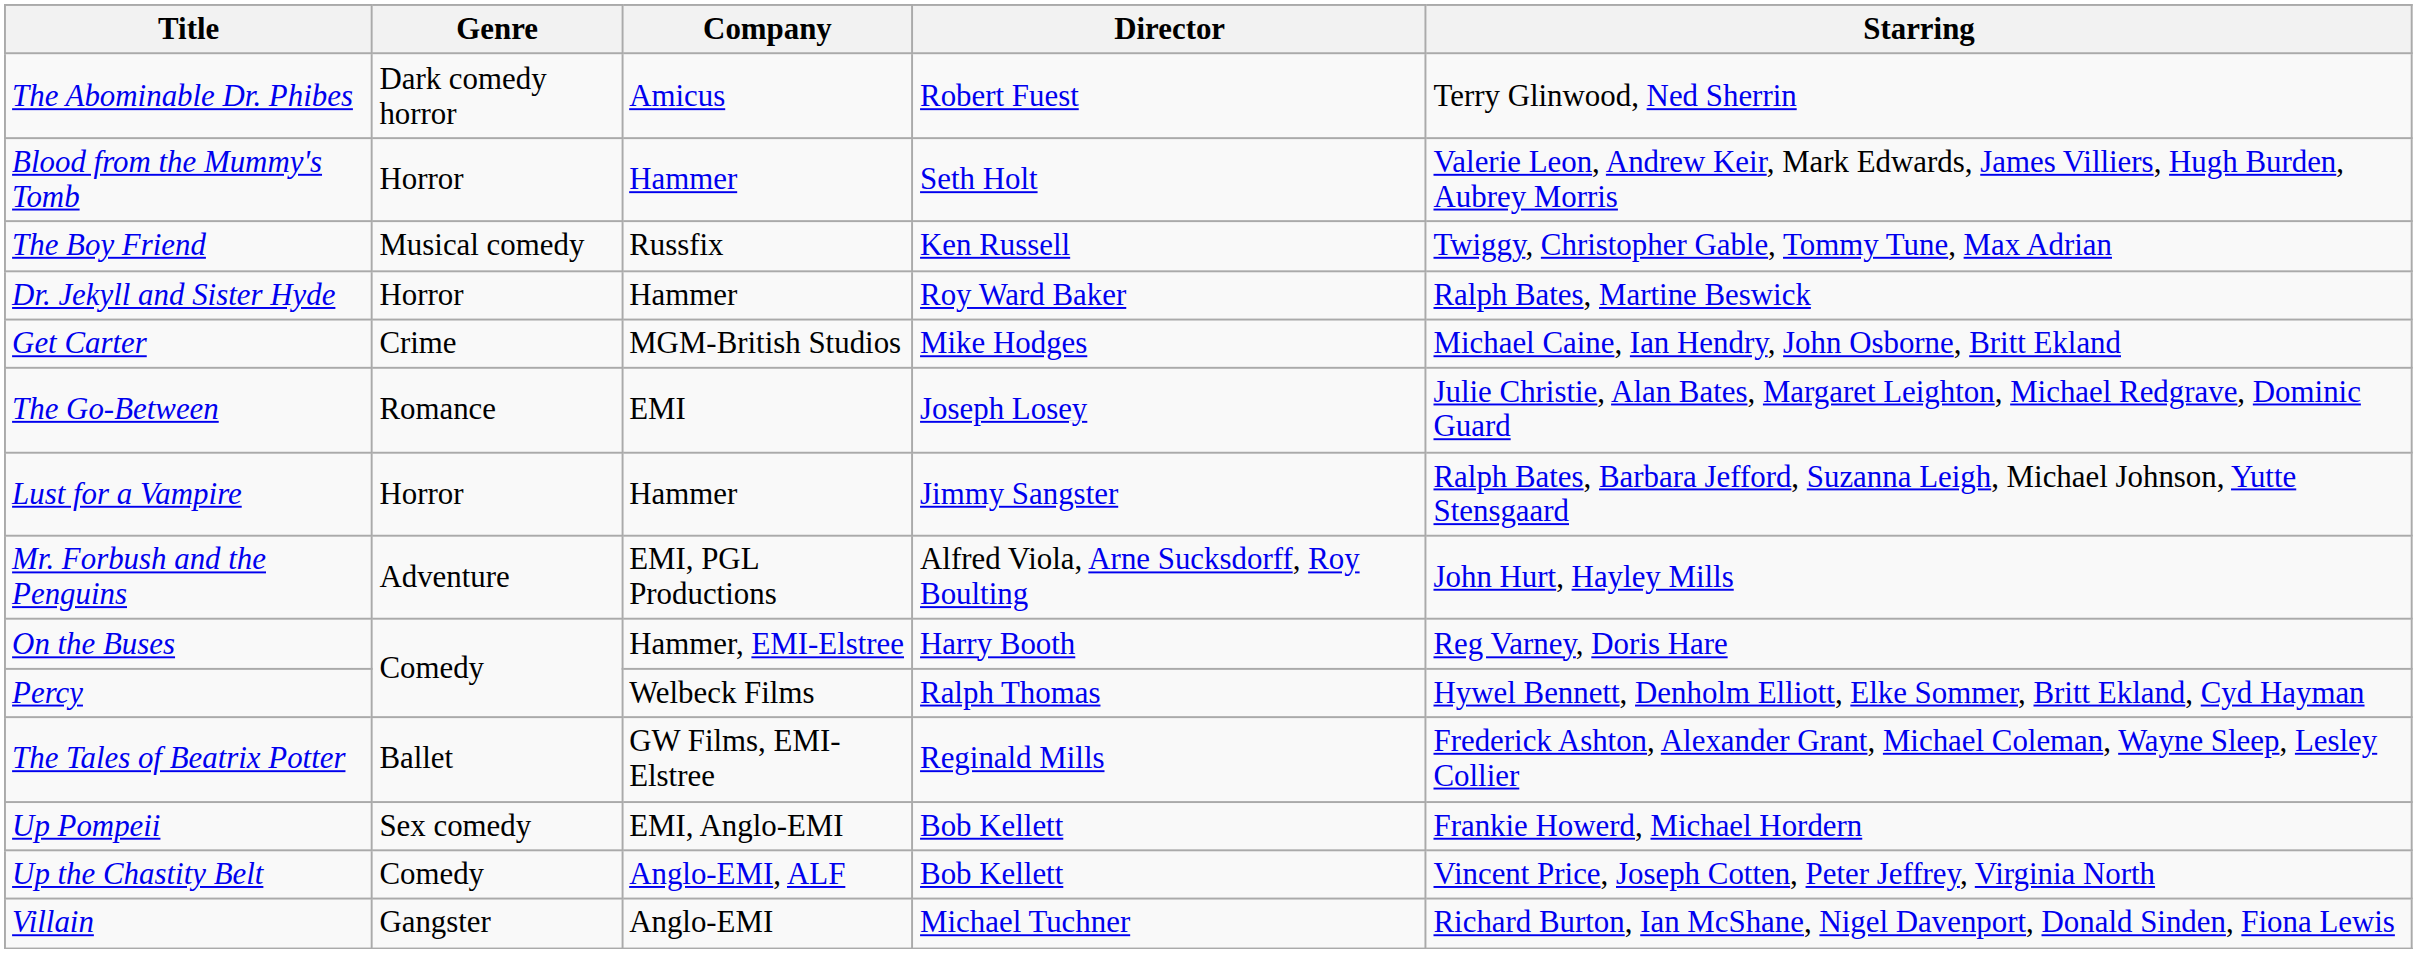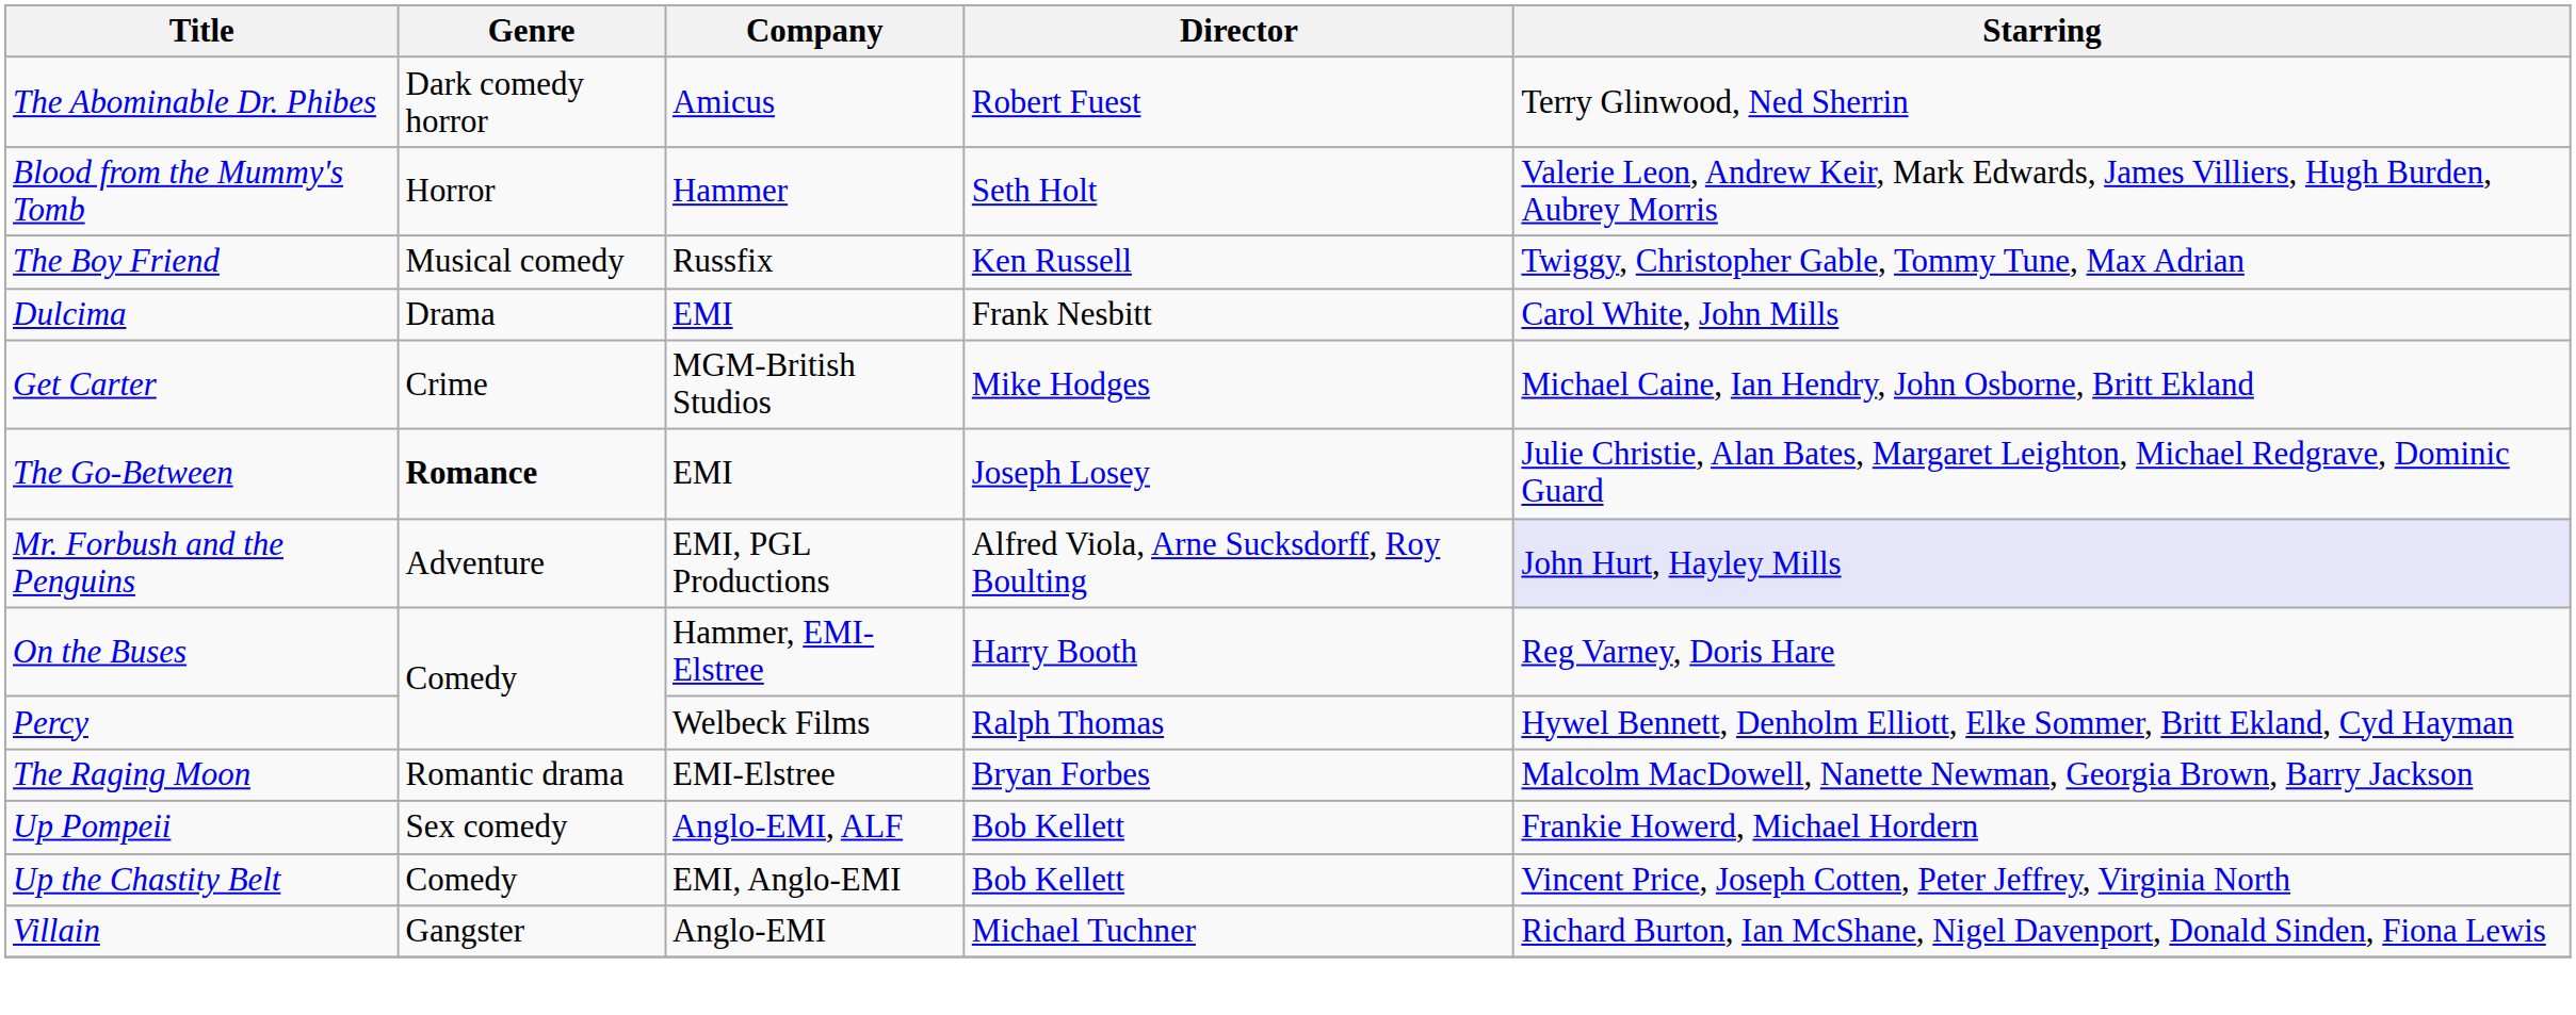- row: Dr. Jekyll and Sister Hyde | Horror | Hammer | Roy Ward Baker | Ralph Bates, Martine Beswick
+ row: Dulcima | Drama | EMI | Frank Nesbitt | Carol White, John Mills
The Go-Between | Genre: normal -> bold
- row: Lust for a Vampire | Horror | Hammer | Jimmy Sangster | Ralph Bates, Barbara Jefford, Suzanna Leigh, Michael Johnson, Yutte Stensgaard
Mr. Forbush and the Penguins | Starring: no background -> lavender background
+ row: The Raging Moon | Romantic drama | EMI-Elstree | Bryan Forbes | Malcolm MacDowell, Nanette Newman, Georgia Brown, Barry Jackson
- row: The Tales of Beatrix Potter | Ballet | GW Films, EMI-Elstree | Reginald Mills | Frederick Ashton, Alexander Grant, Michael Coleman, Wayne Sleep, Lesley Collier
Up Pompeii | Company: EMI, Anglo-EMI -> Anglo-EMI, ALF
Up the Chastity Belt | Company: Anglo-EMI, ALF -> EMI, Anglo-EMI
